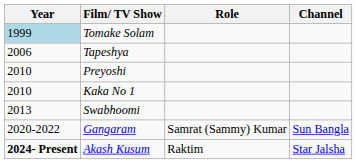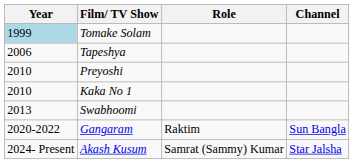Gangaram | Role: Samrat (Sammy) Kumar -> Raktim
Akash Kusum | Year: bold -> normal
Akash Kusum | Role: Raktim -> Samrat (Sammy) Kumar
